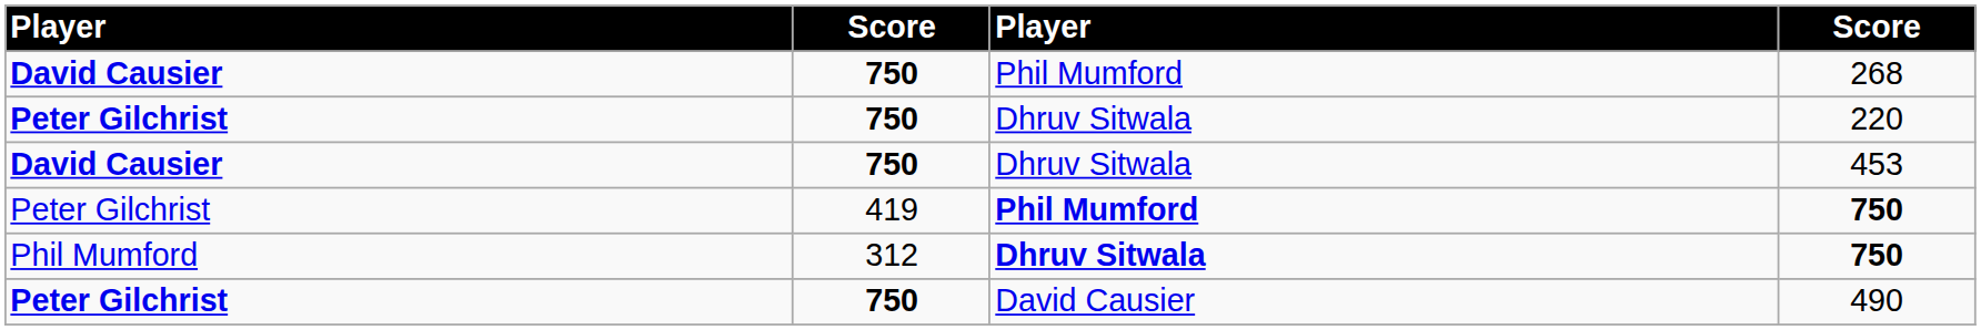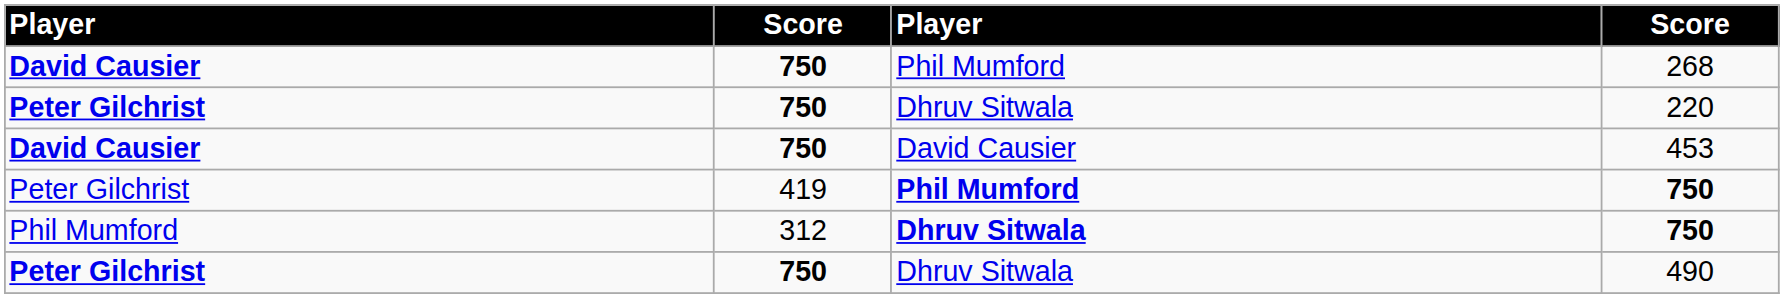453 | column 3: Dhruv Sitwala -> David Causier
490 | column 3: David Causier -> Dhruv Sitwala
